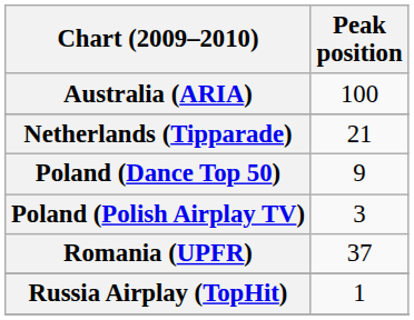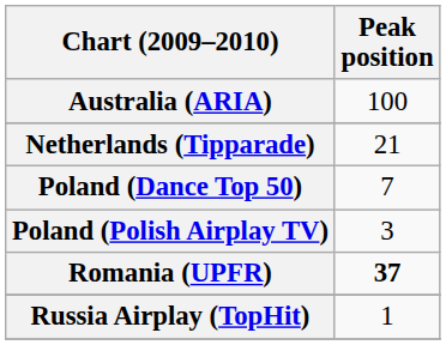Poland (Dance Top 50) | Peak position: 9 -> 7
Romania (UPFR) | Peak position: normal -> bold
